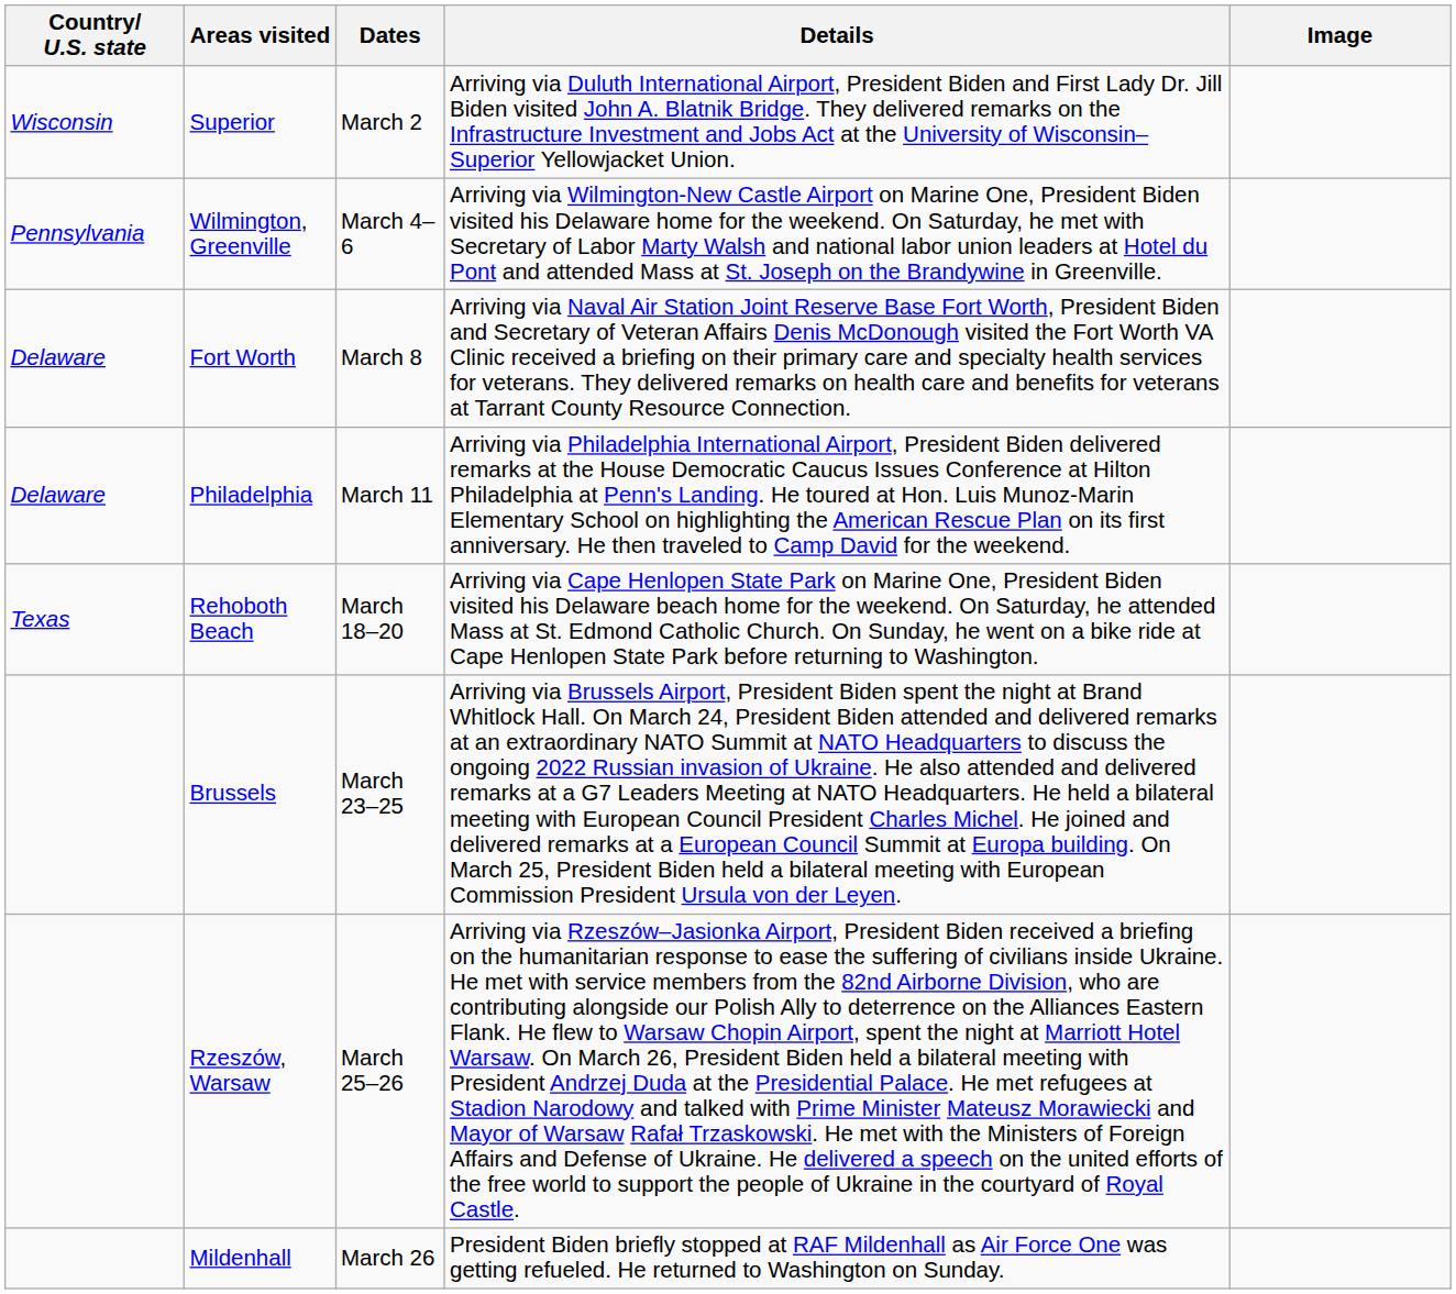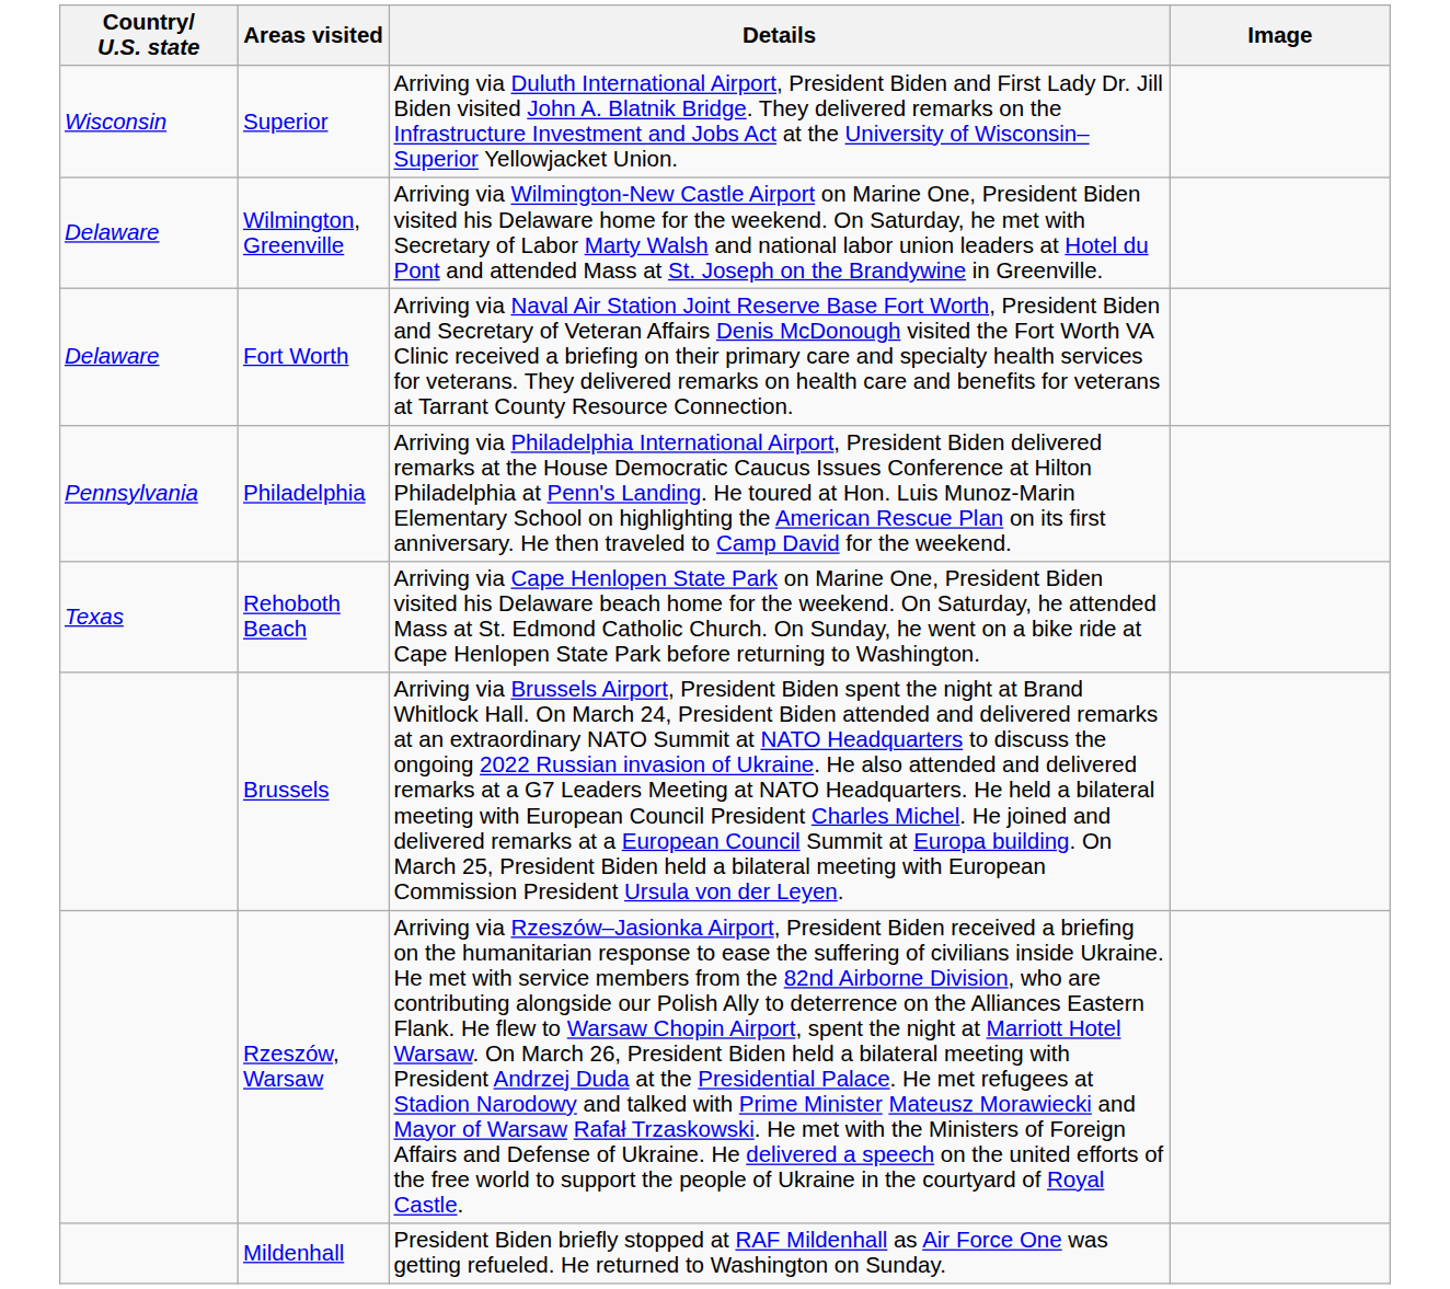- column: Dates | March 2 | March 4–6 | March 8 | March 11 | March 18–20 | March 23–25 | March 25–26 | March 26
Wilmington, Greenville | Country/ U.S. state: Pennsylvania -> Delaware
Philadelphia | Country/ U.S. state: Delaware -> Pennsylvania
